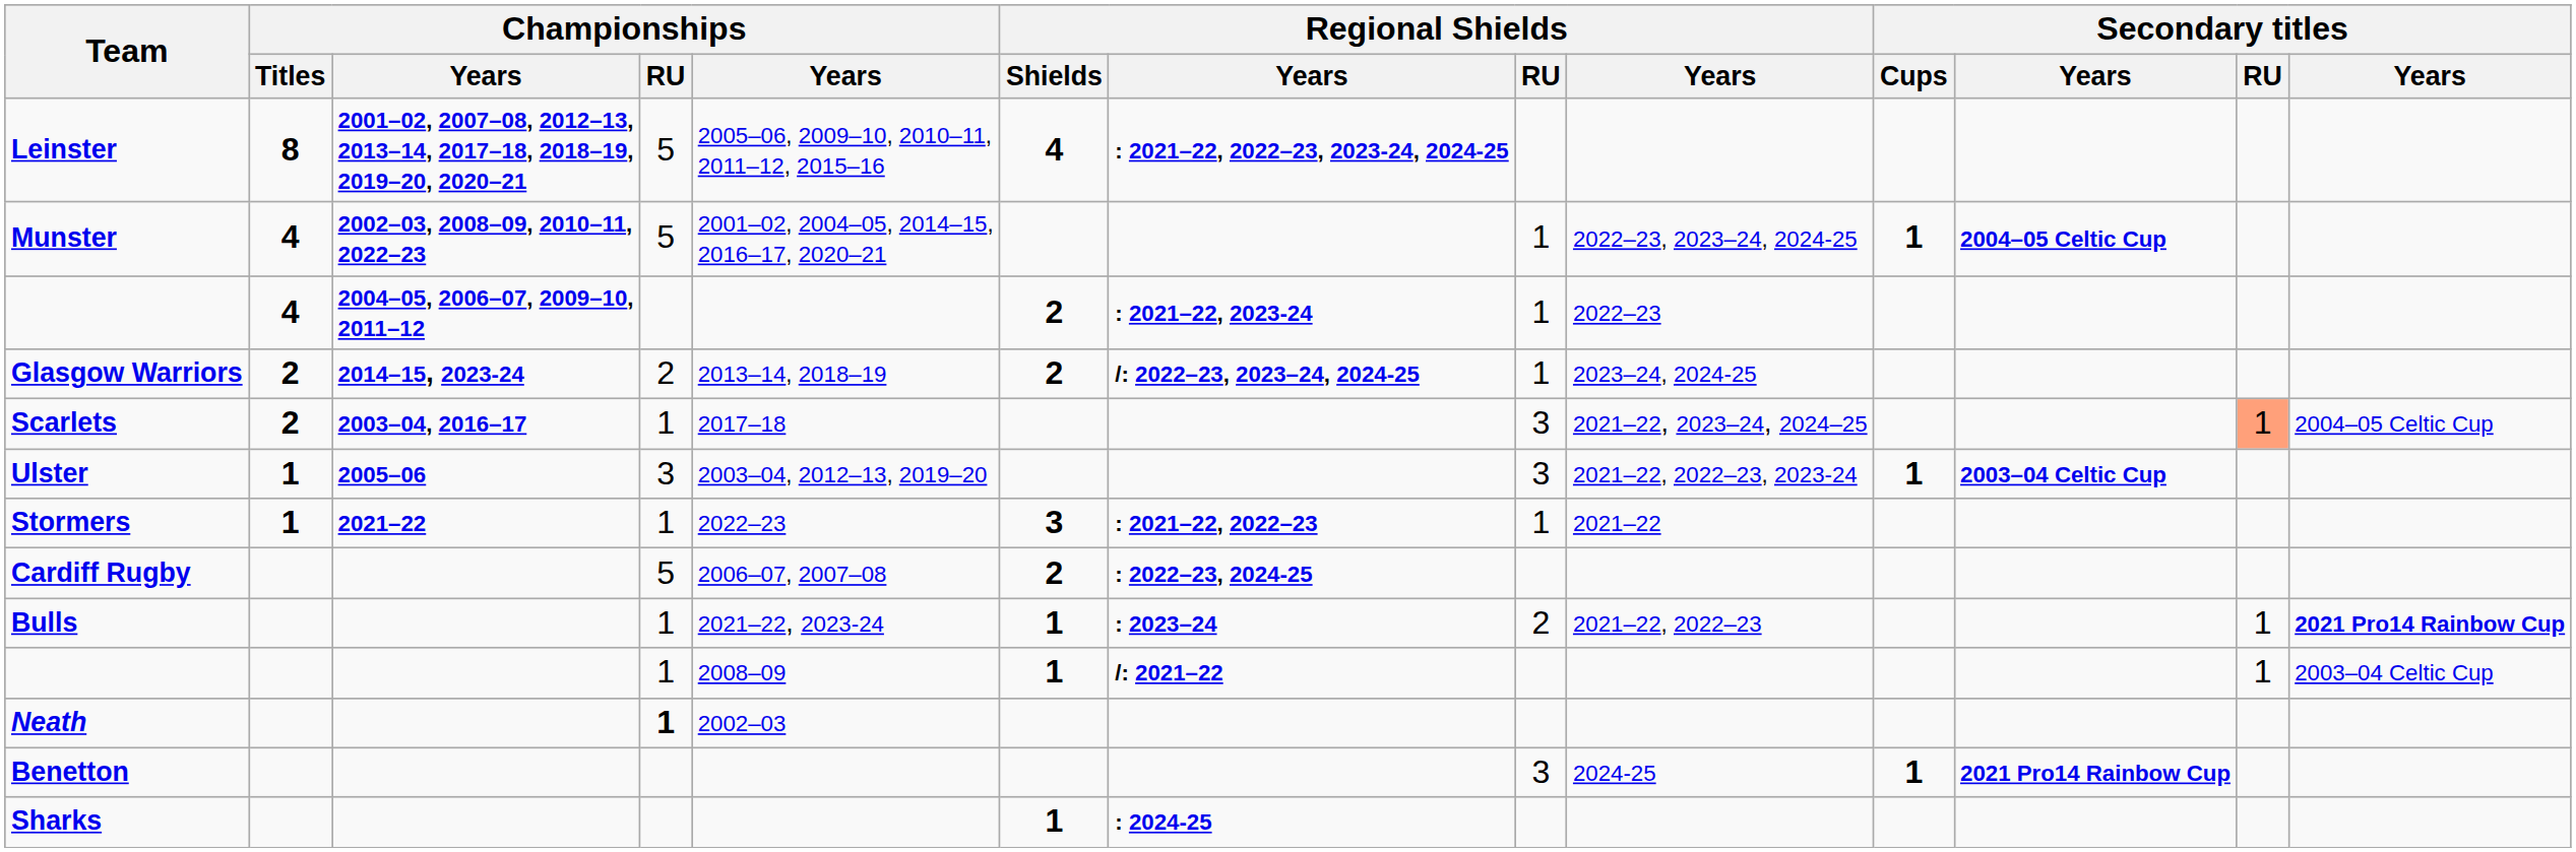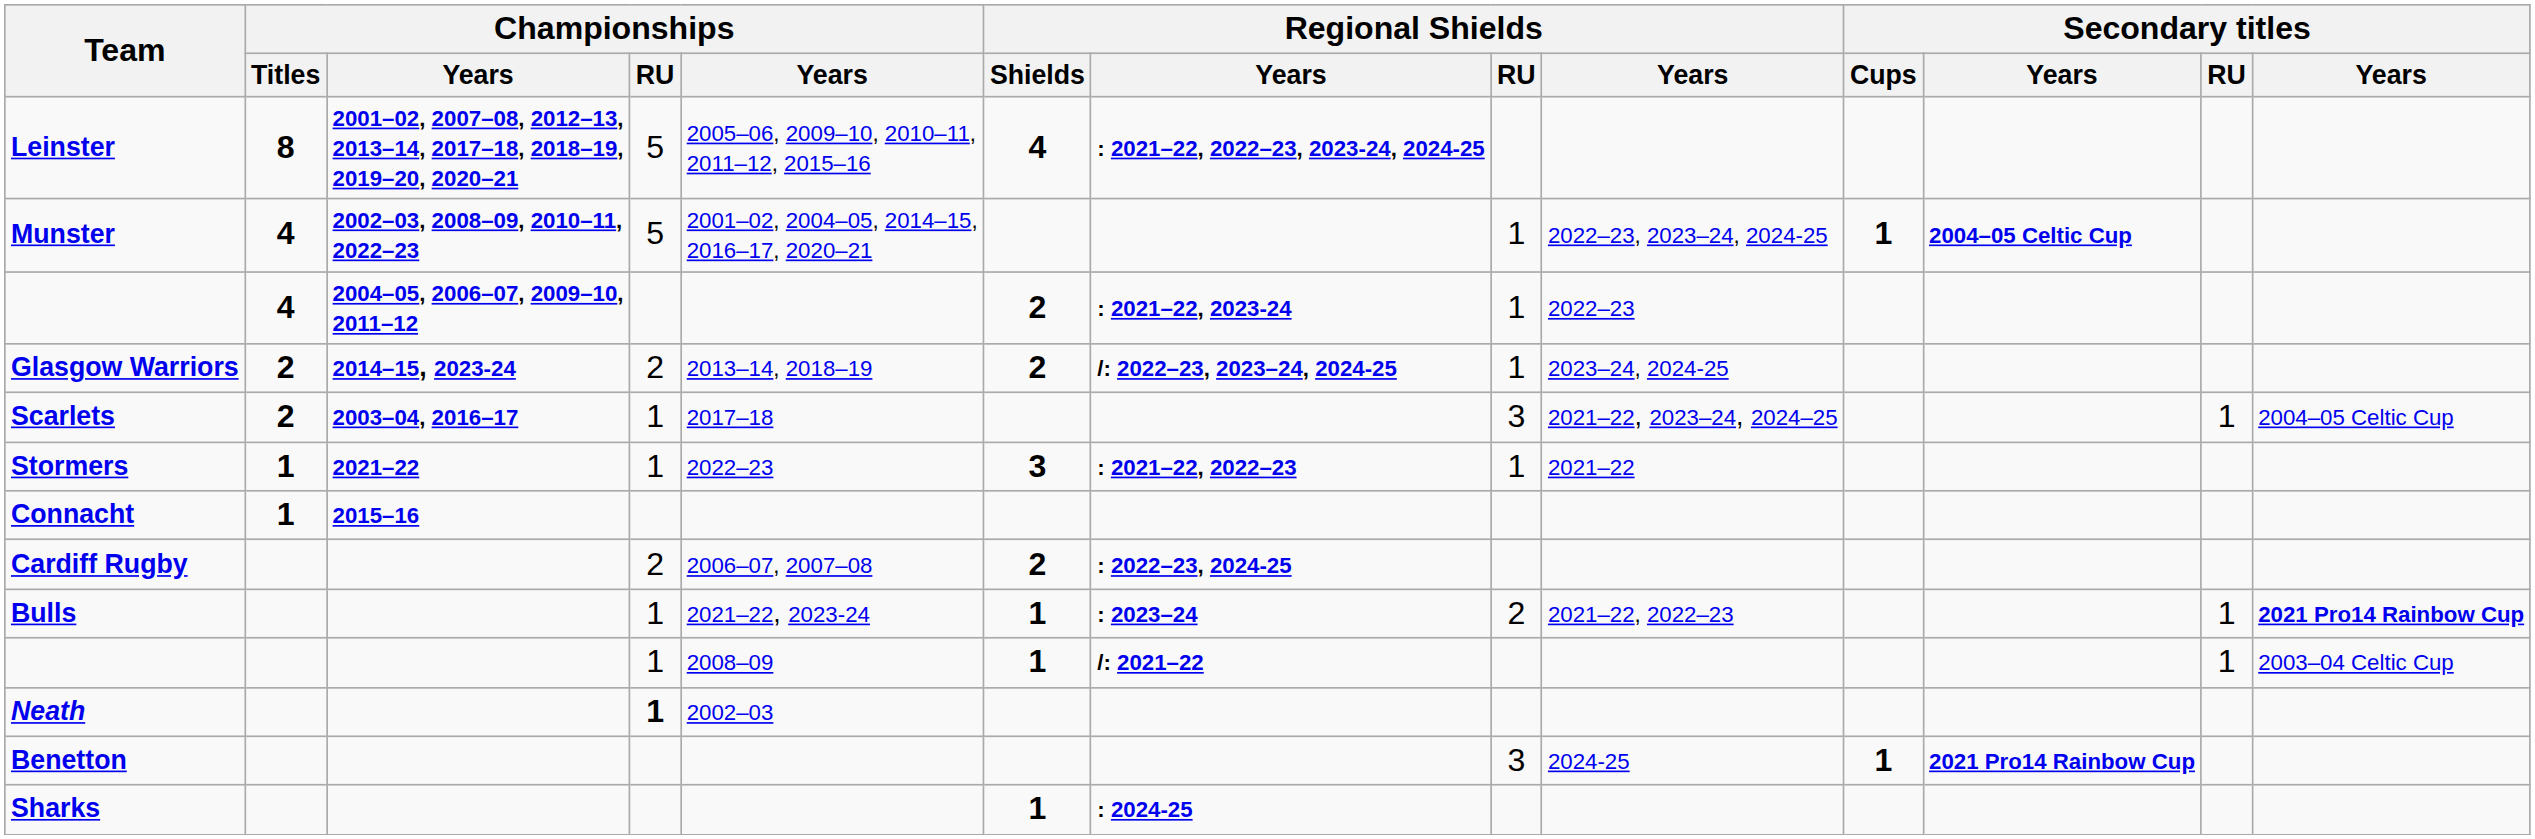Scarlets | Secondary titles / RU: lightsalmon background -> no background
- row: Ulster | 1 | 2005–06 | 3 | 2003–04, 2012–13, 2019–20 | 3 | 2021–22, 2022–23, 2023-24 | 1 | 2003–04 Celtic Cup
+ row: Connacht | 1 | 2015–16
Cardiff Rugby | Championships / RU: 5 -> 2
